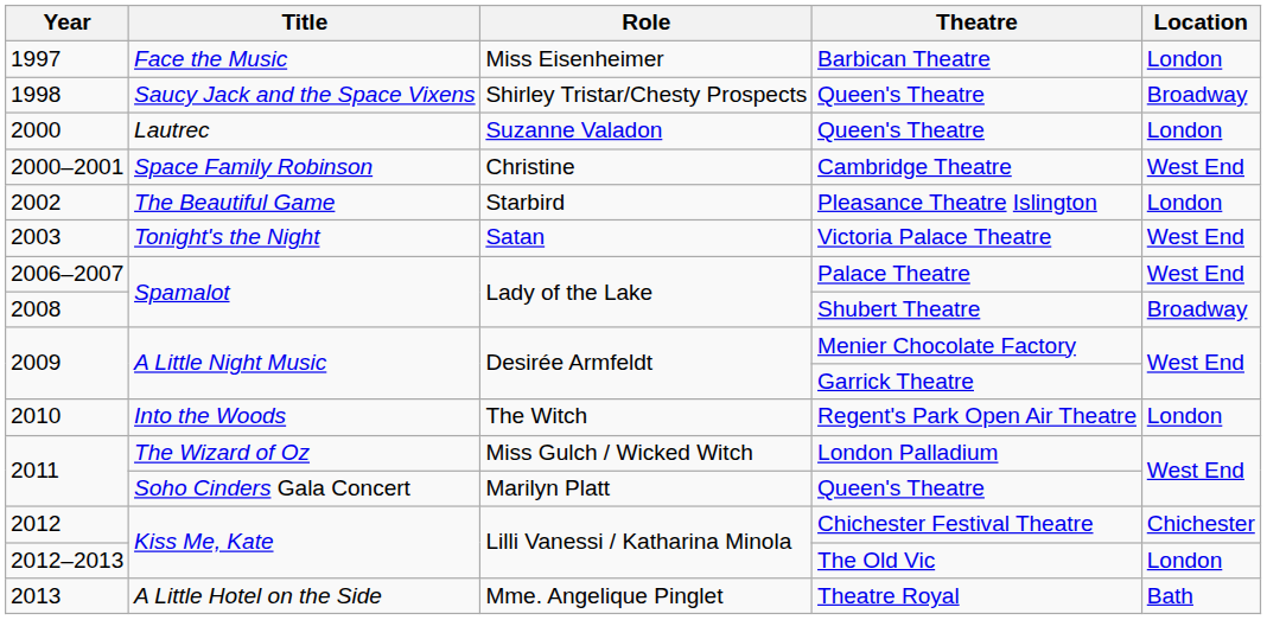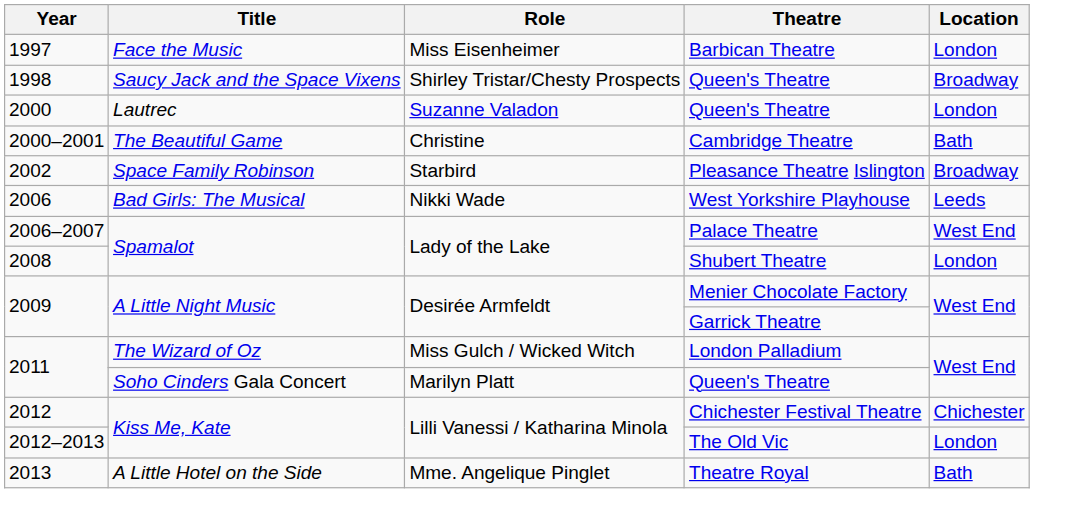2000–2001 | Title: Space Family Robinson -> The Beautiful Game
2000–2001 | Location: West End -> Bath
2002 | Title: The Beautiful Game -> Space Family Robinson
2002 | Location: London -> Broadway
- row: 2003 | Tonight's the Night | Satan | Victoria Palace Theatre | West End
+ row: 2006 | Bad Girls: The Musical | Nikki Wade | West Yorkshire Playhouse | Leeds
2008 | Location: Broadway -> London
- row: 2010 | Into the Woods | The Witch | Regent's Park Open Air Theatre | London
